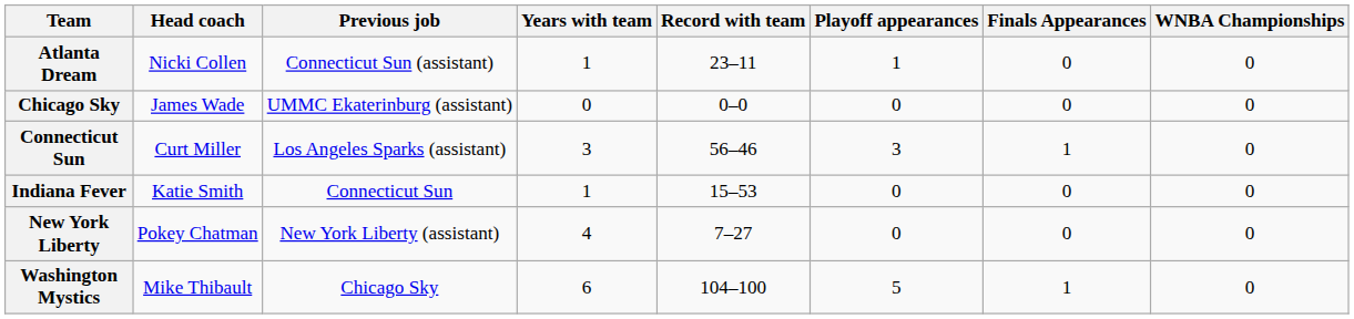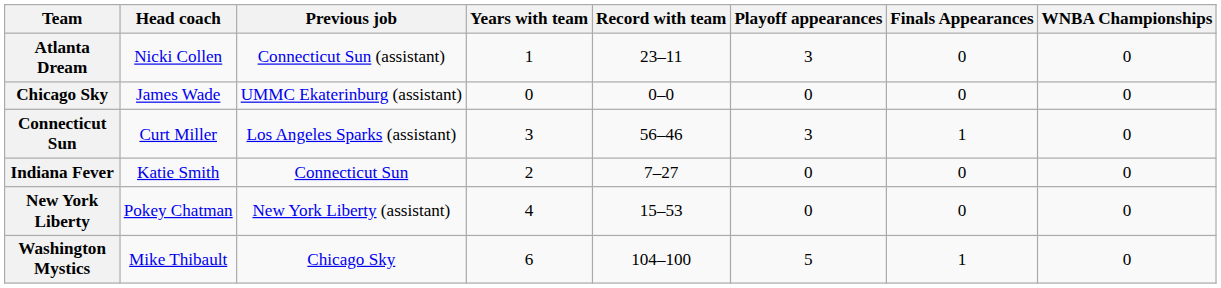Atlanta Dream | Playoff appearances: 1 -> 3
Indiana Fever | Years with team: 1 -> 2
Indiana Fever | Record with team: 15–53 -> 7–27
New York Liberty | Record with team: 7–27 -> 15–53
